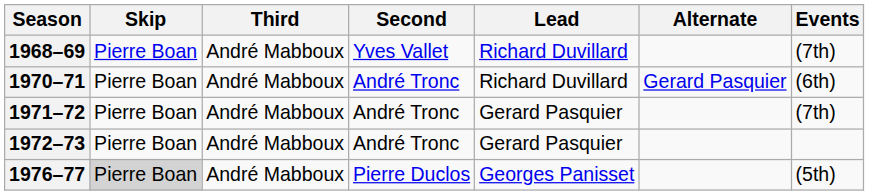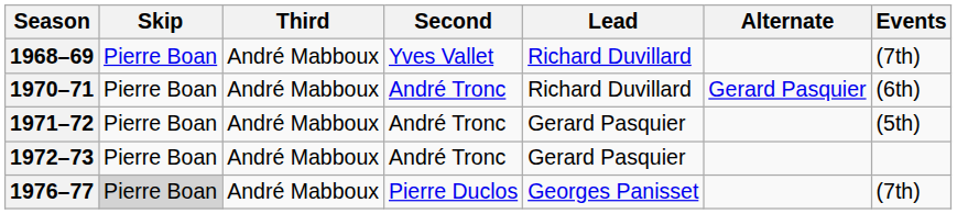1971–72 | Events: (7th) -> (5th)
1976–77 | Events: (5th) -> (7th)
